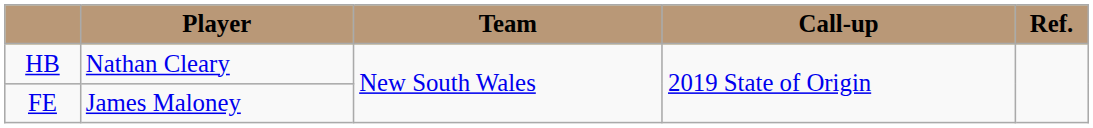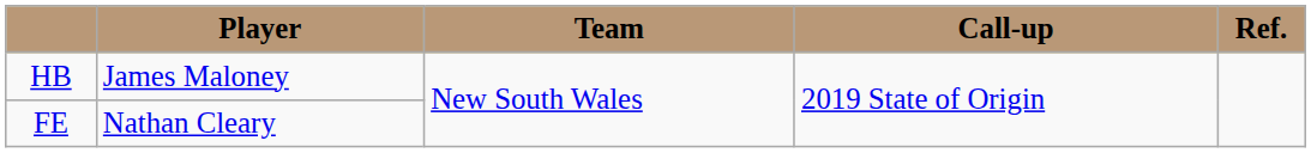HB | Player: Nathan Cleary -> James Maloney
FE | Player: James Maloney -> Nathan Cleary
